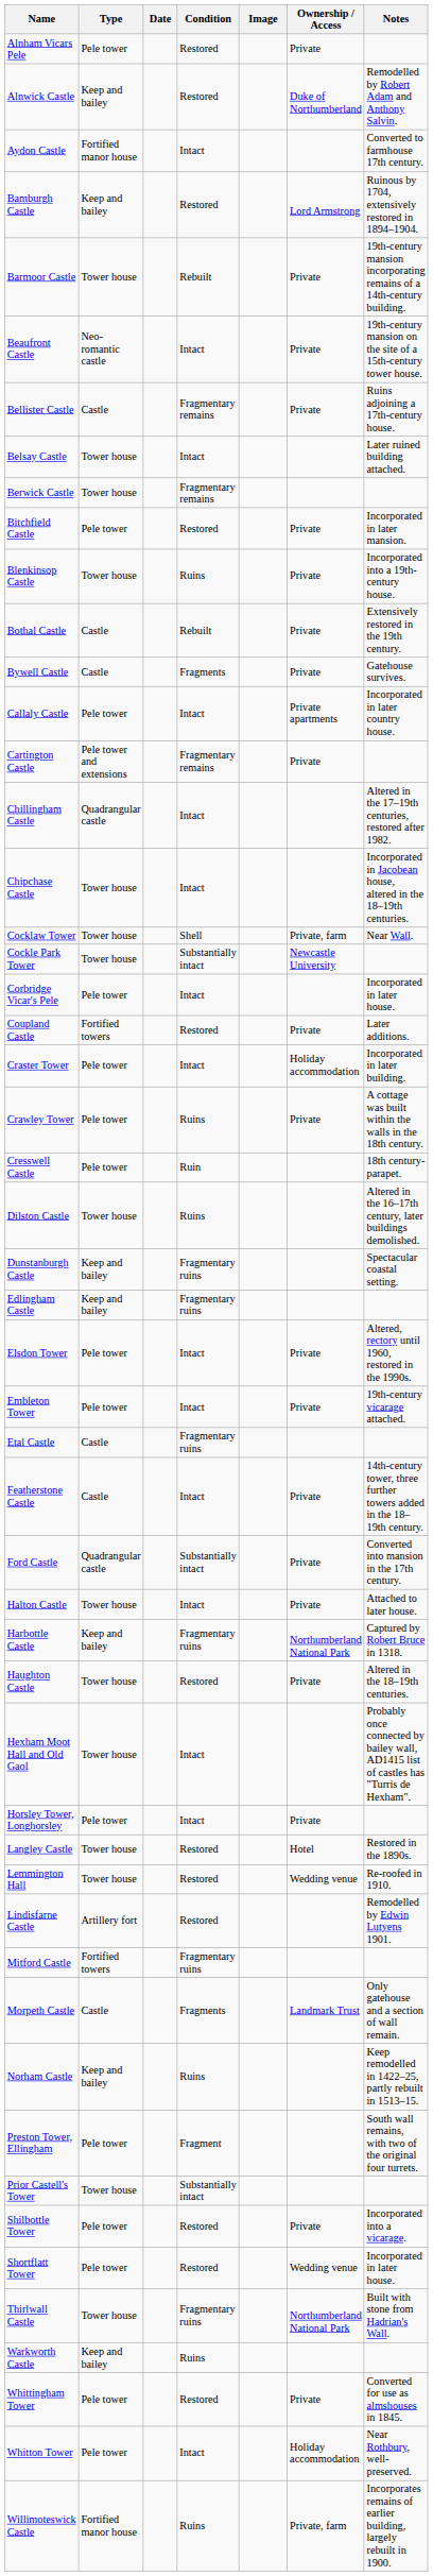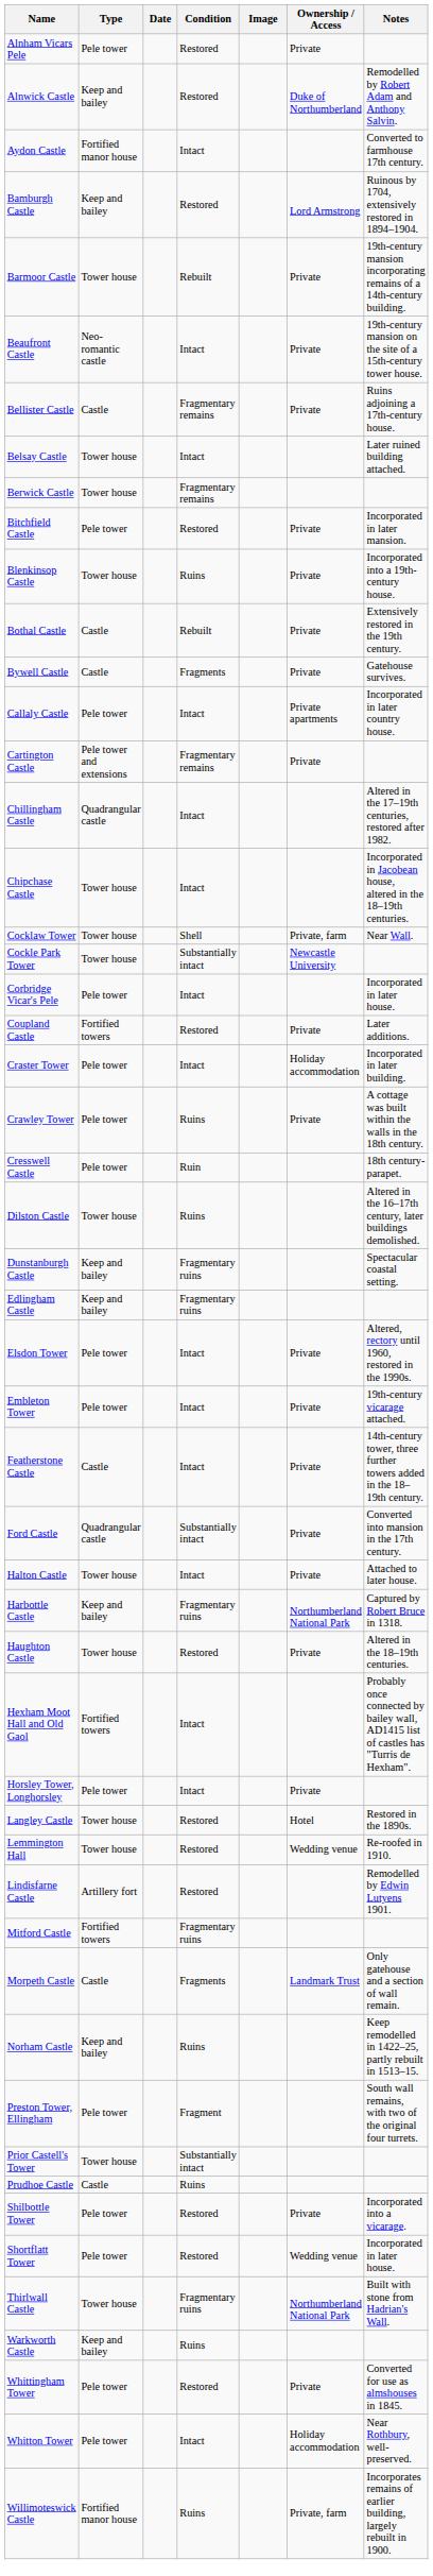- row: Etal Castle | Castle | Fragmentary ruins
Hexham Moot Hall and Old Gaol | Type: Tower house -> Fortified towers
+ row: Prudhoe Castle | Castle | Ruins
